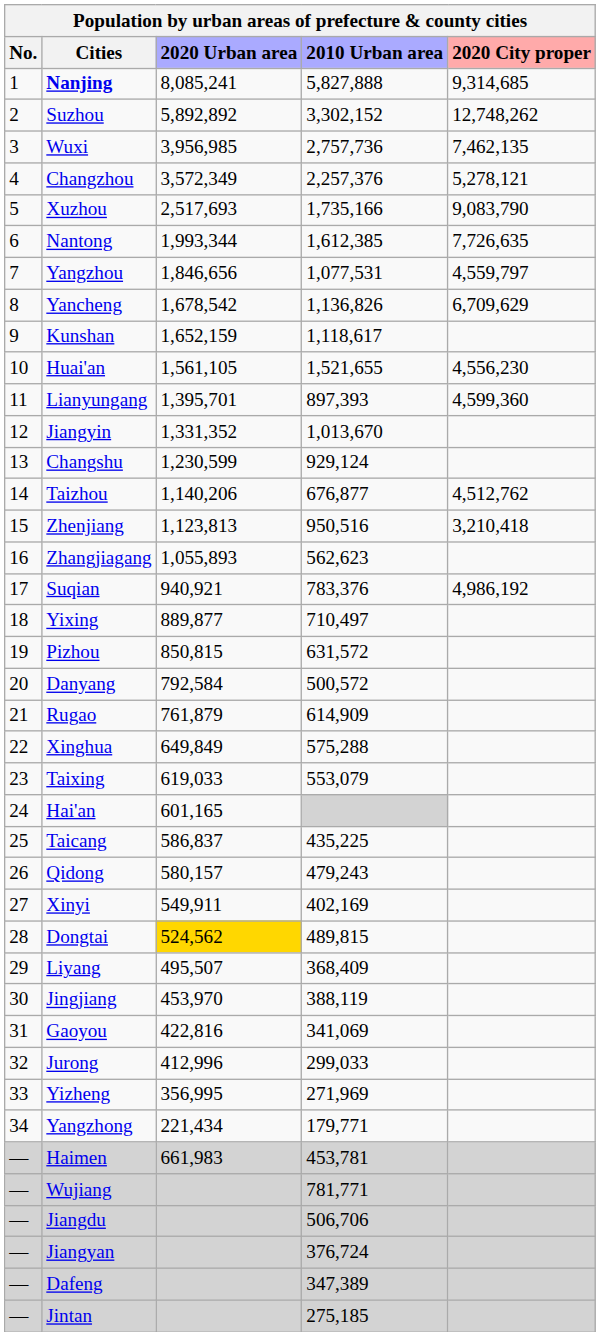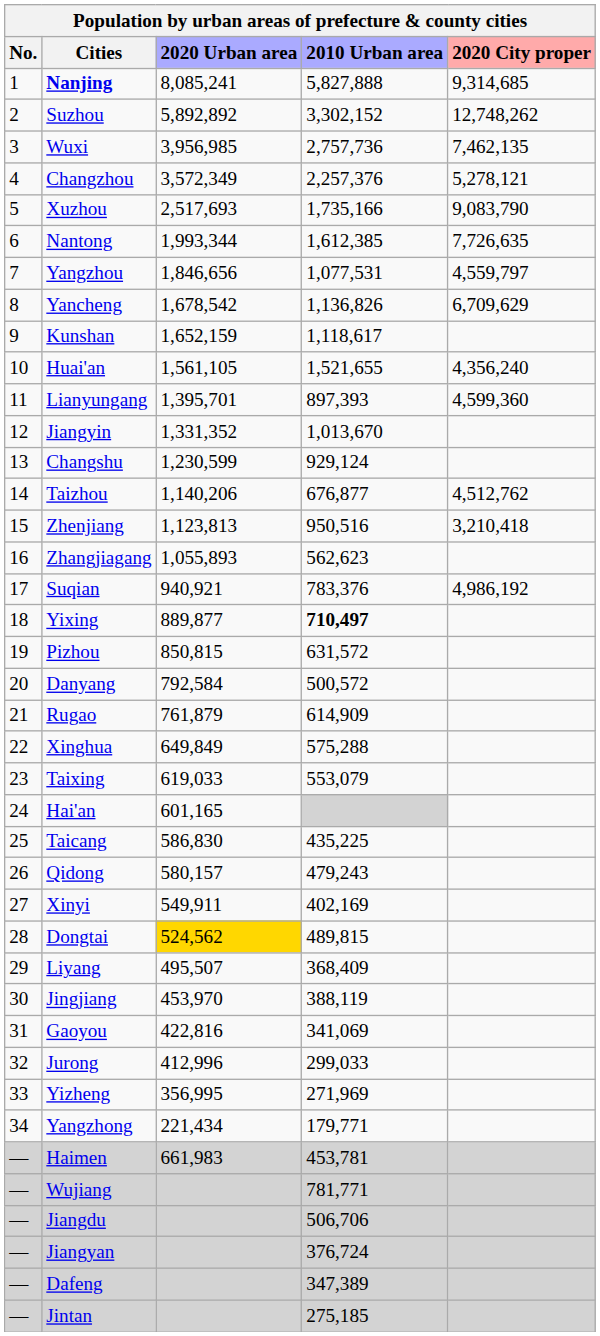Huai'an | 2020 City proper: 4,556,230 -> 4,356,240
Yixing | 2010 Urban area: normal -> bold
Taicang | 2020 Urban area: 586,837 -> 586,830
